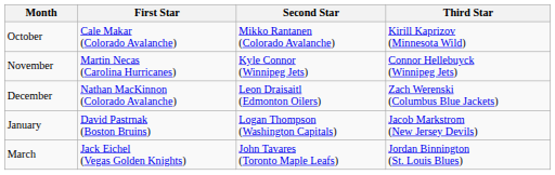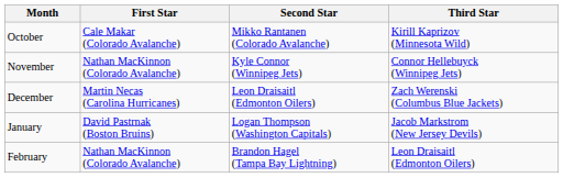November | First Star: Martin Necas (Carolina Hurricanes) -> Nathan MacKinnon (Colorado Avalanche)
December | First Star: Nathan MacKinnon (Colorado Avalanche) -> Martin Necas (Carolina Hurricanes)
+ row: February | Nathan MacKinnon (Colorado Avalanche) | Brandon Hagel (Tampa Bay Lightning) | Leon Draisaitl (Edmonton Oilers)
- row: March | Jack Eichel (Vegas Golden Knights) | John Tavares (Toronto Maple Leafs) | Jordan Binnington (St. Louis Blues)
